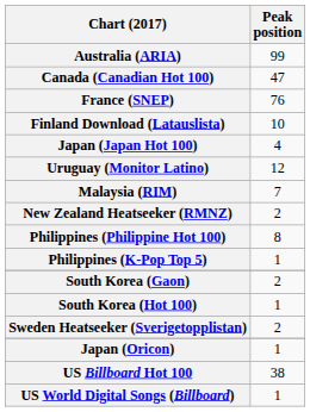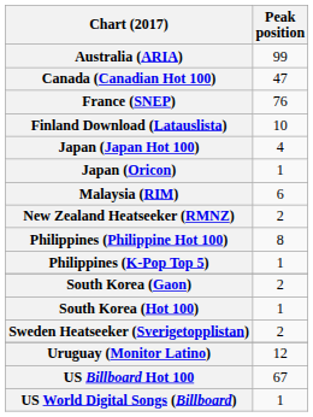rows swapped: Japan (Oricon) <-> Uruguay (Monitor Latino)
Malaysia (RIM) | Peak position: 7 -> 6
US Billboard Hot 100 | Peak position: 38 -> 67
